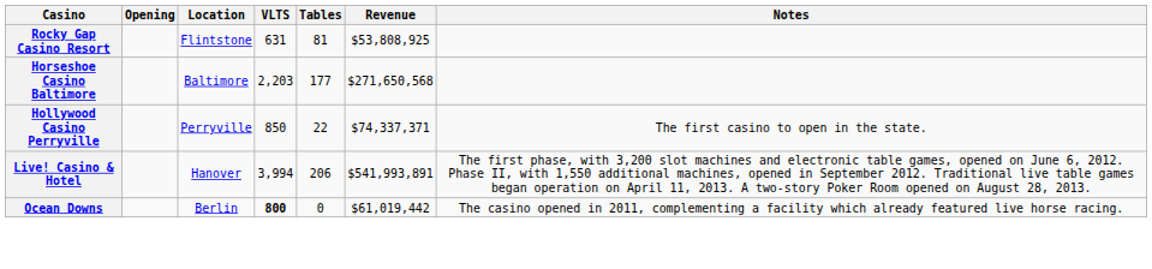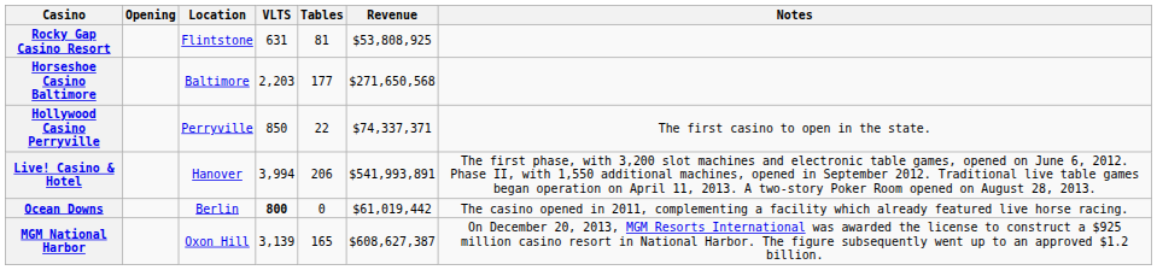+ row: MGM National Harbor | Oxon Hill | 3,139 | 165 | $608,627,387 | On December 20, 2013, MGM Resorts International was awarded the license to construct a $925 million casino resort in National Harbor. The figure subsequently went up to an approved $1.2 billion.
